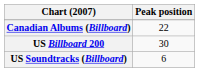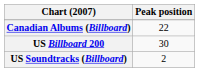US Soundtracks (Billboard) | Peak position: 6 -> 2
